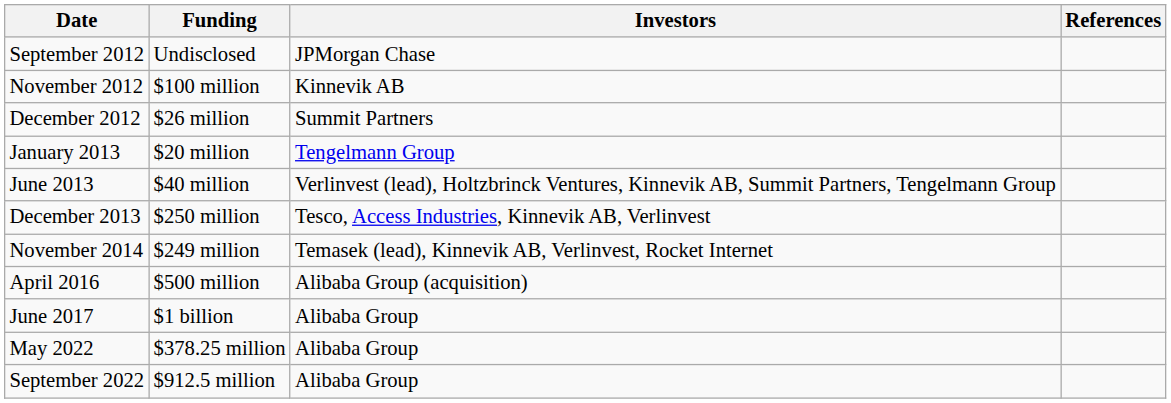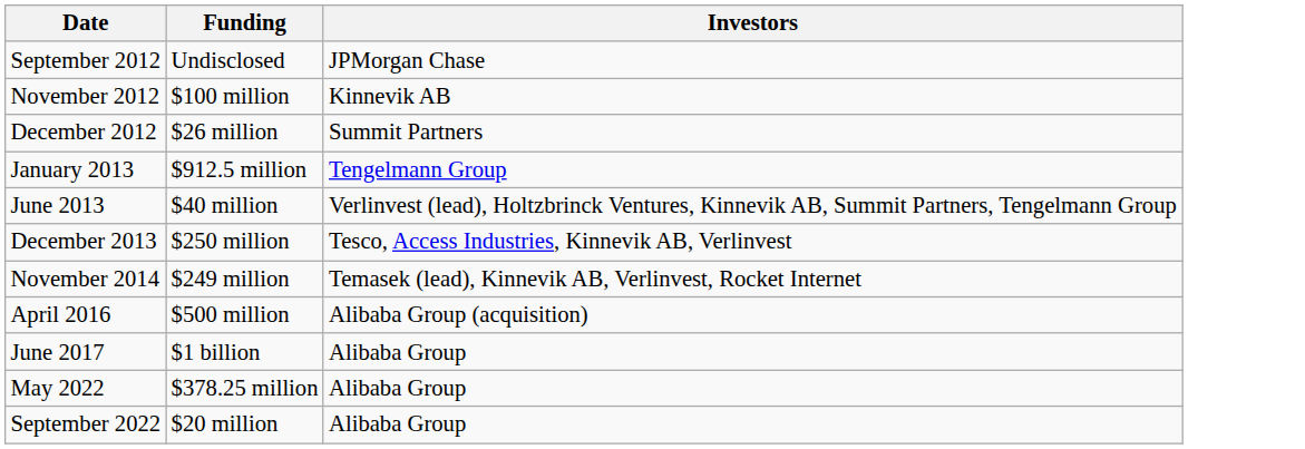- column: References
January 2013 | Funding: $20 million -> $912.5 million
September 2022 | Funding: $912.5 million -> $20 million
